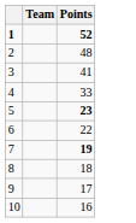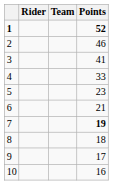+ column: Rider
2 | Points: 48 -> 46
5 | Points: bold -> normal
6 | Points: 22 -> 21
